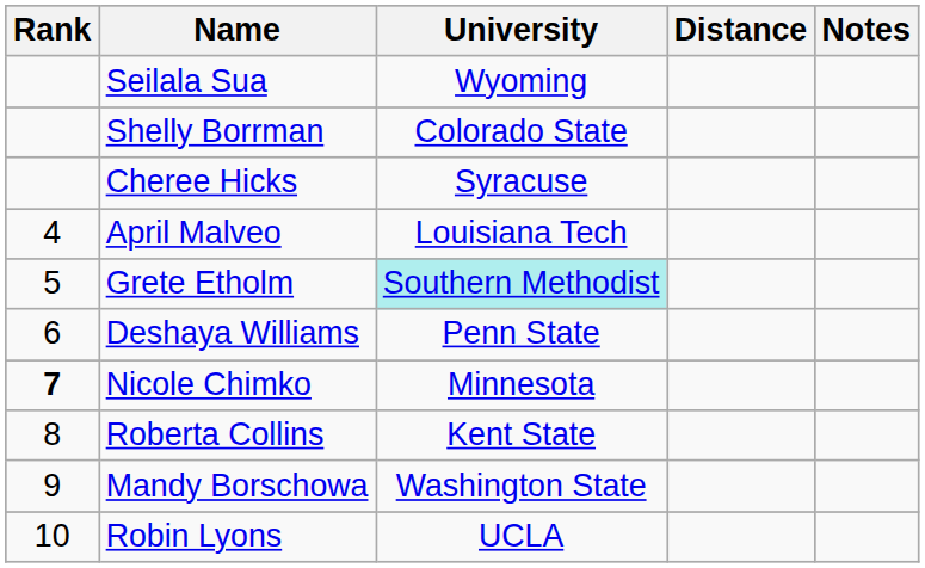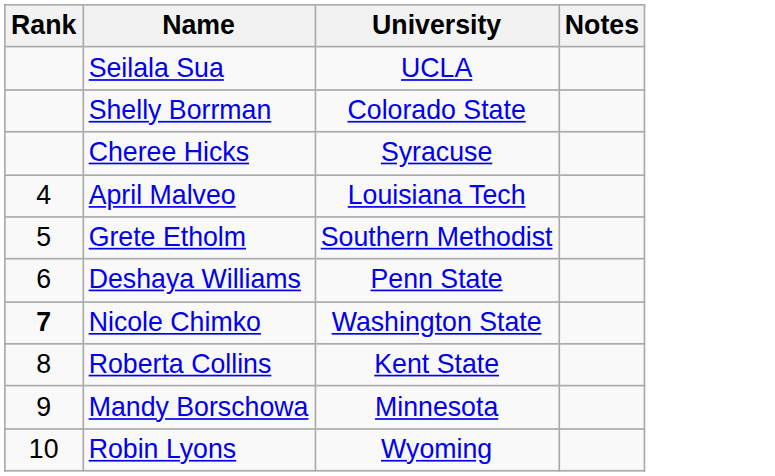- column: Distance
Seilala Sua | University: Wyoming -> UCLA
Grete Etholm | University: paleturquoise background -> no background
Nicole Chimko | University: Minnesota -> Washington State
Mandy Borschowa | University: Washington State -> Minnesota
Robin Lyons | University: UCLA -> Wyoming
